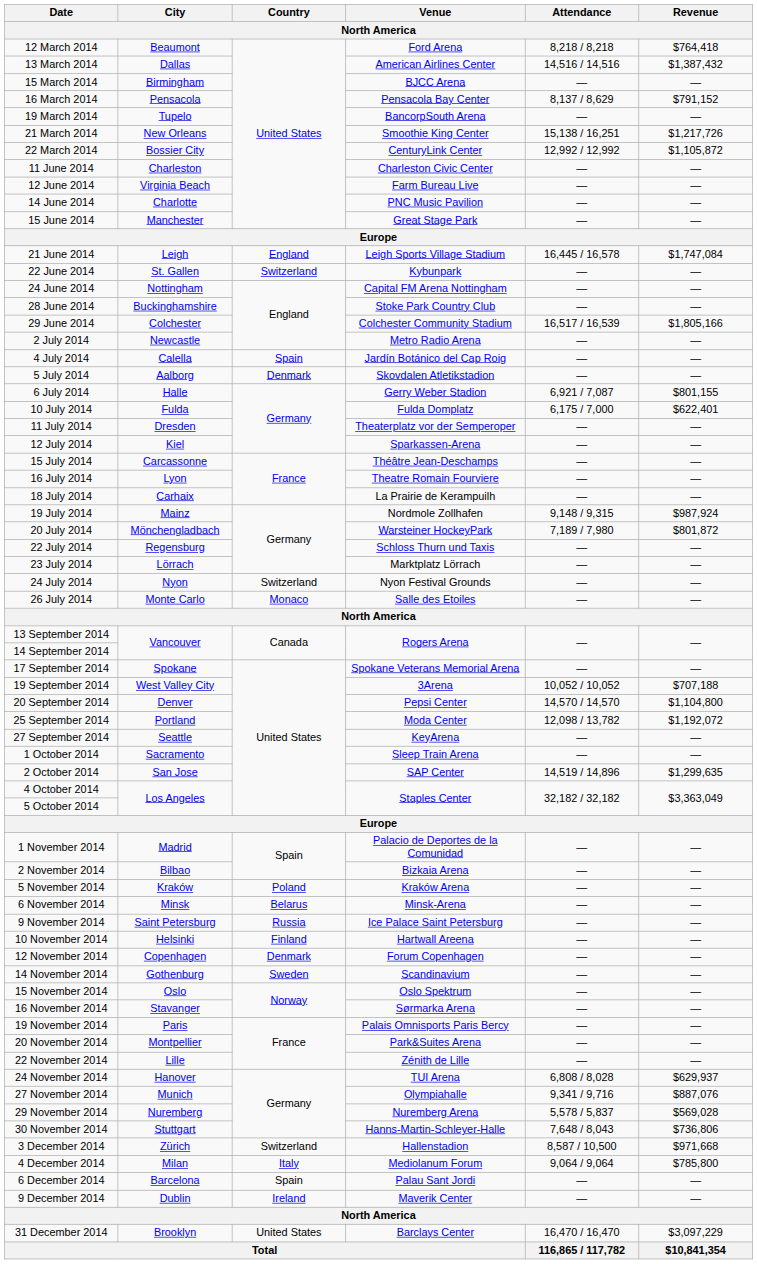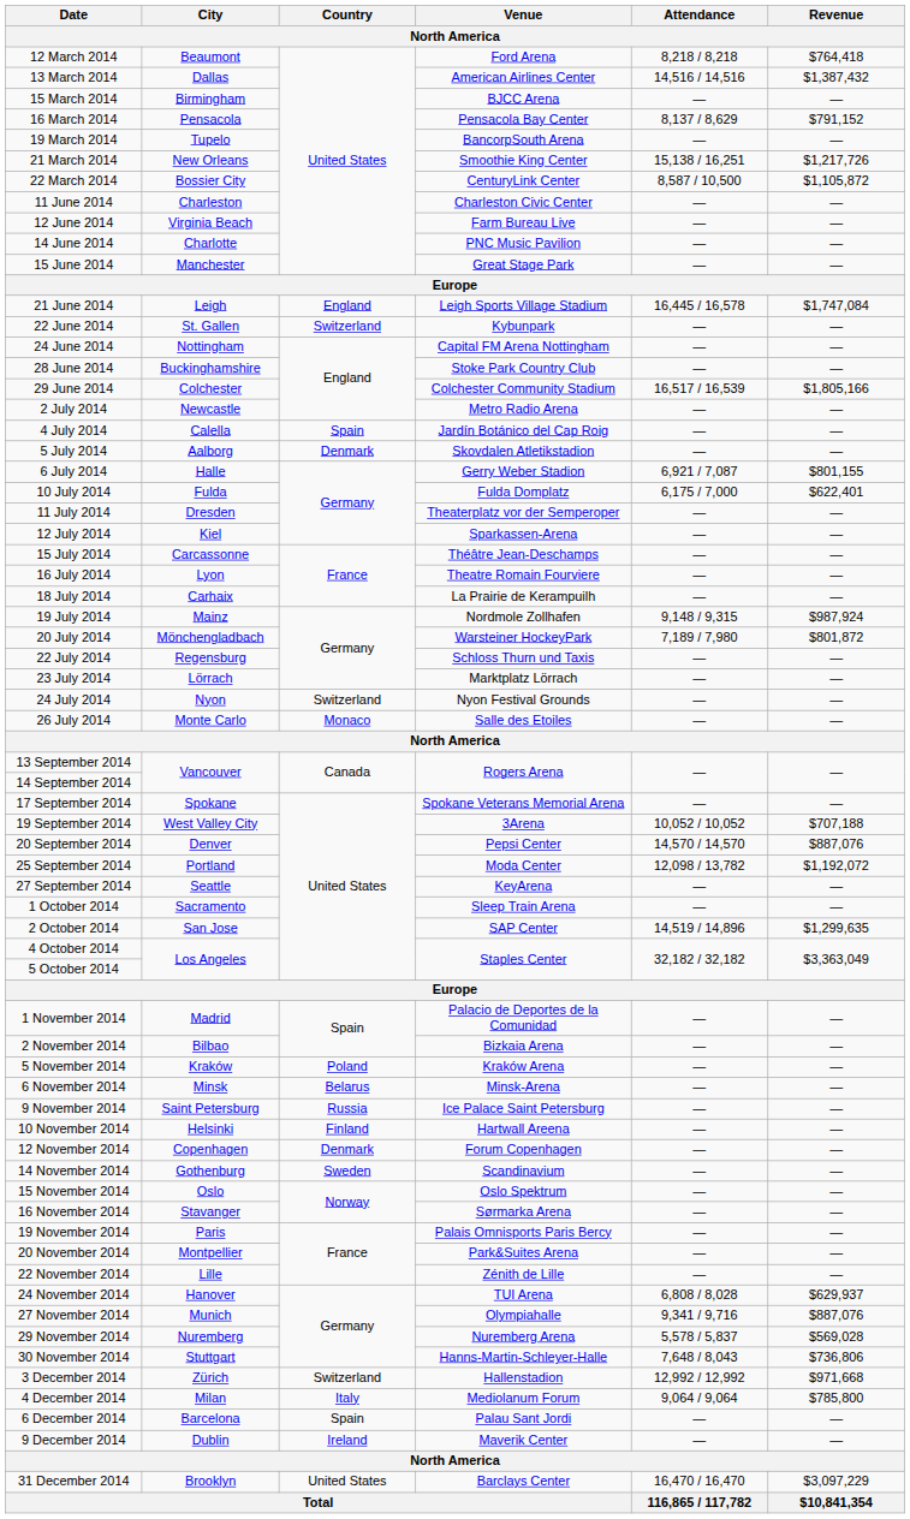22 March 2014 | Attendance: 12,992 / 12,992 -> 8,587 / 10,500
20 September 2014 | Revenue: $1,104,800 -> $887,076
3 December 2014 | Attendance: 8,587 / 10,500 -> 12,992 / 12,992
